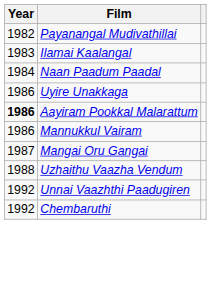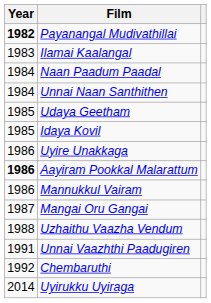Payanangal Mudivathillai | Year: normal -> bold
+ row: 1984 | Unnai Naan Santhithen
+ row: 1985 | Udaya Geetham
+ row: 1985 | Idaya Kovil
Unnai Vaazhthi Paadugiren | Year: 1992 -> 1991
+ row: 2014 | Uyirukku Uyiraga
